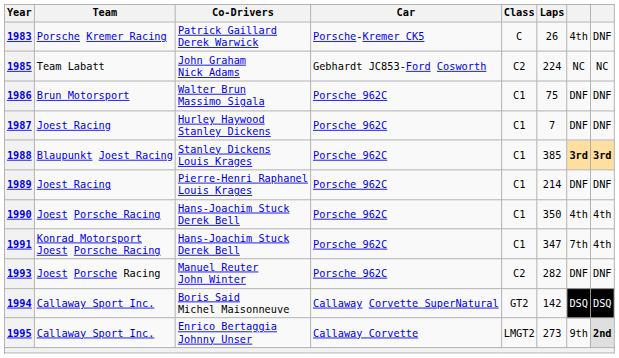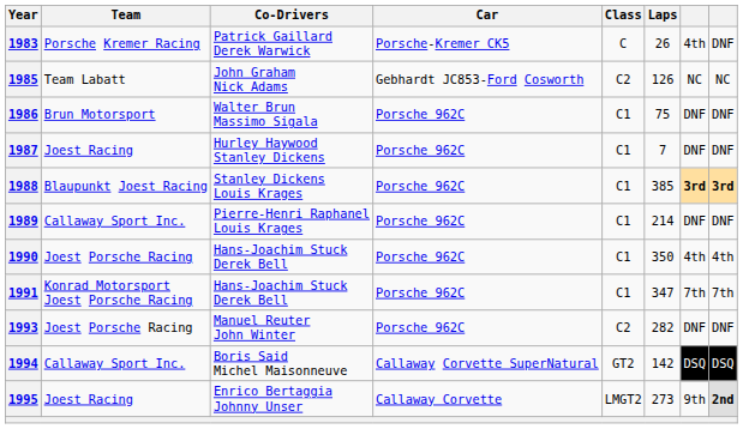1985 | Laps: 224 -> 126
1989 | Team: Joest Racing -> Callaway Sport Inc.
1991 | column 8: 4th -> 7th
1995 | Team: Callaway Sport Inc. -> Joest Racing
